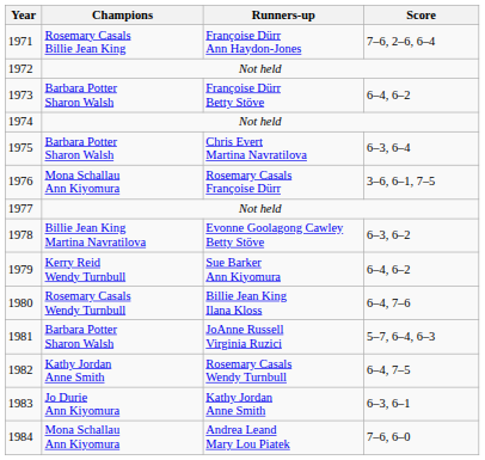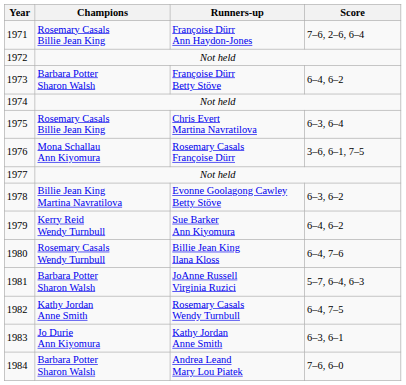1975 | Champions: Barbara Potter Sharon Walsh -> Rosemary Casals Billie Jean King
1984 | Champions: Mona Schallau Ann Kiyomura -> Barbara Potter Sharon Walsh
